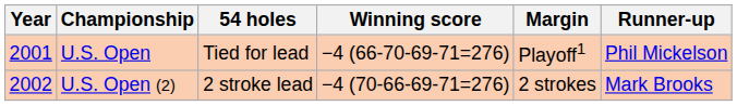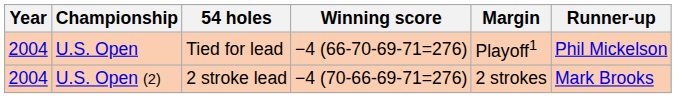U.S. Open | Year: 2001 -> 2004
U.S. Open (2) | Year: 2002 -> 2004
